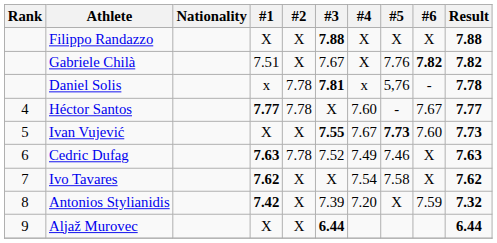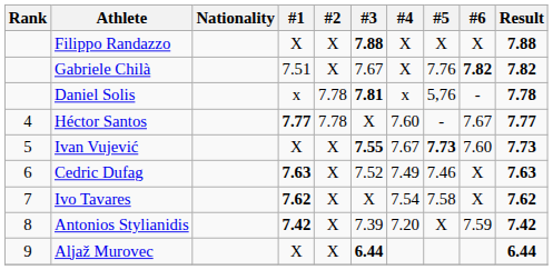Cedric Dufag | #2: 7.78 -> X
Antonios Stylianidis | Result: 7.32 -> 7.42
